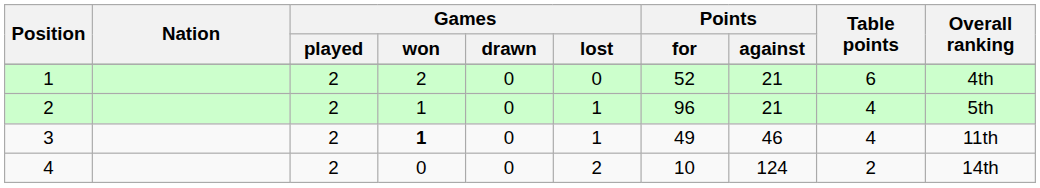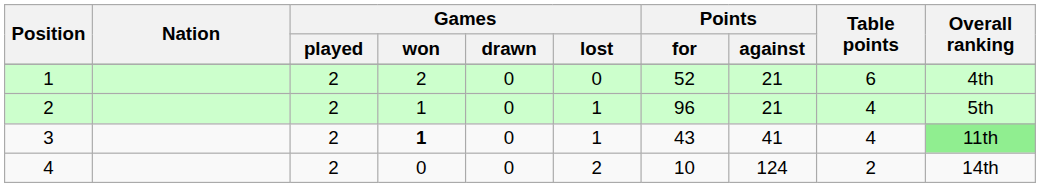3 | Points / for: 49 -> 43
3 | Points / against: 46 -> 41
3 | Overall ranking: no background -> lightgreen background
